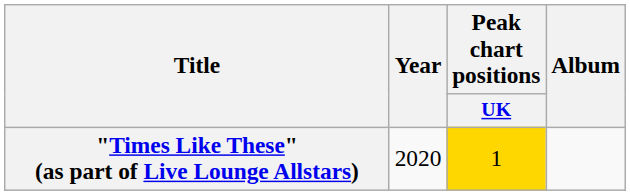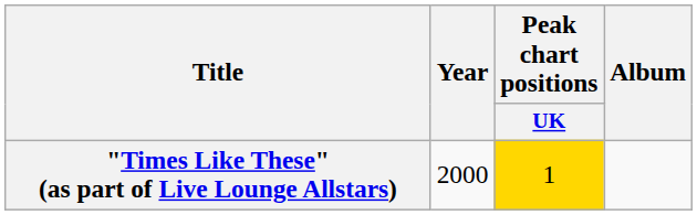"Times Like These" (as part of Live Lounge Allstars) | Year: 2020 -> 2000
